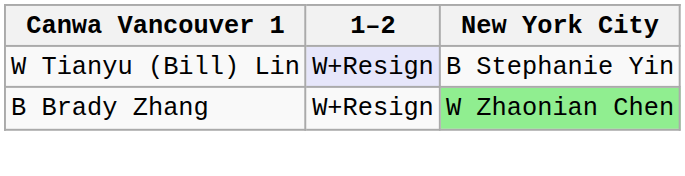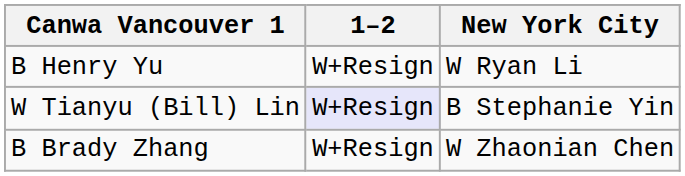+ row: B Henry Yu | W+Resign | W Ryan Li
B Brady Zhang | New York City: lightgreen background -> no background
